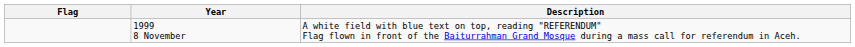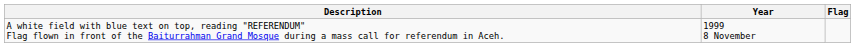columns swapped: Flag <-> Description
